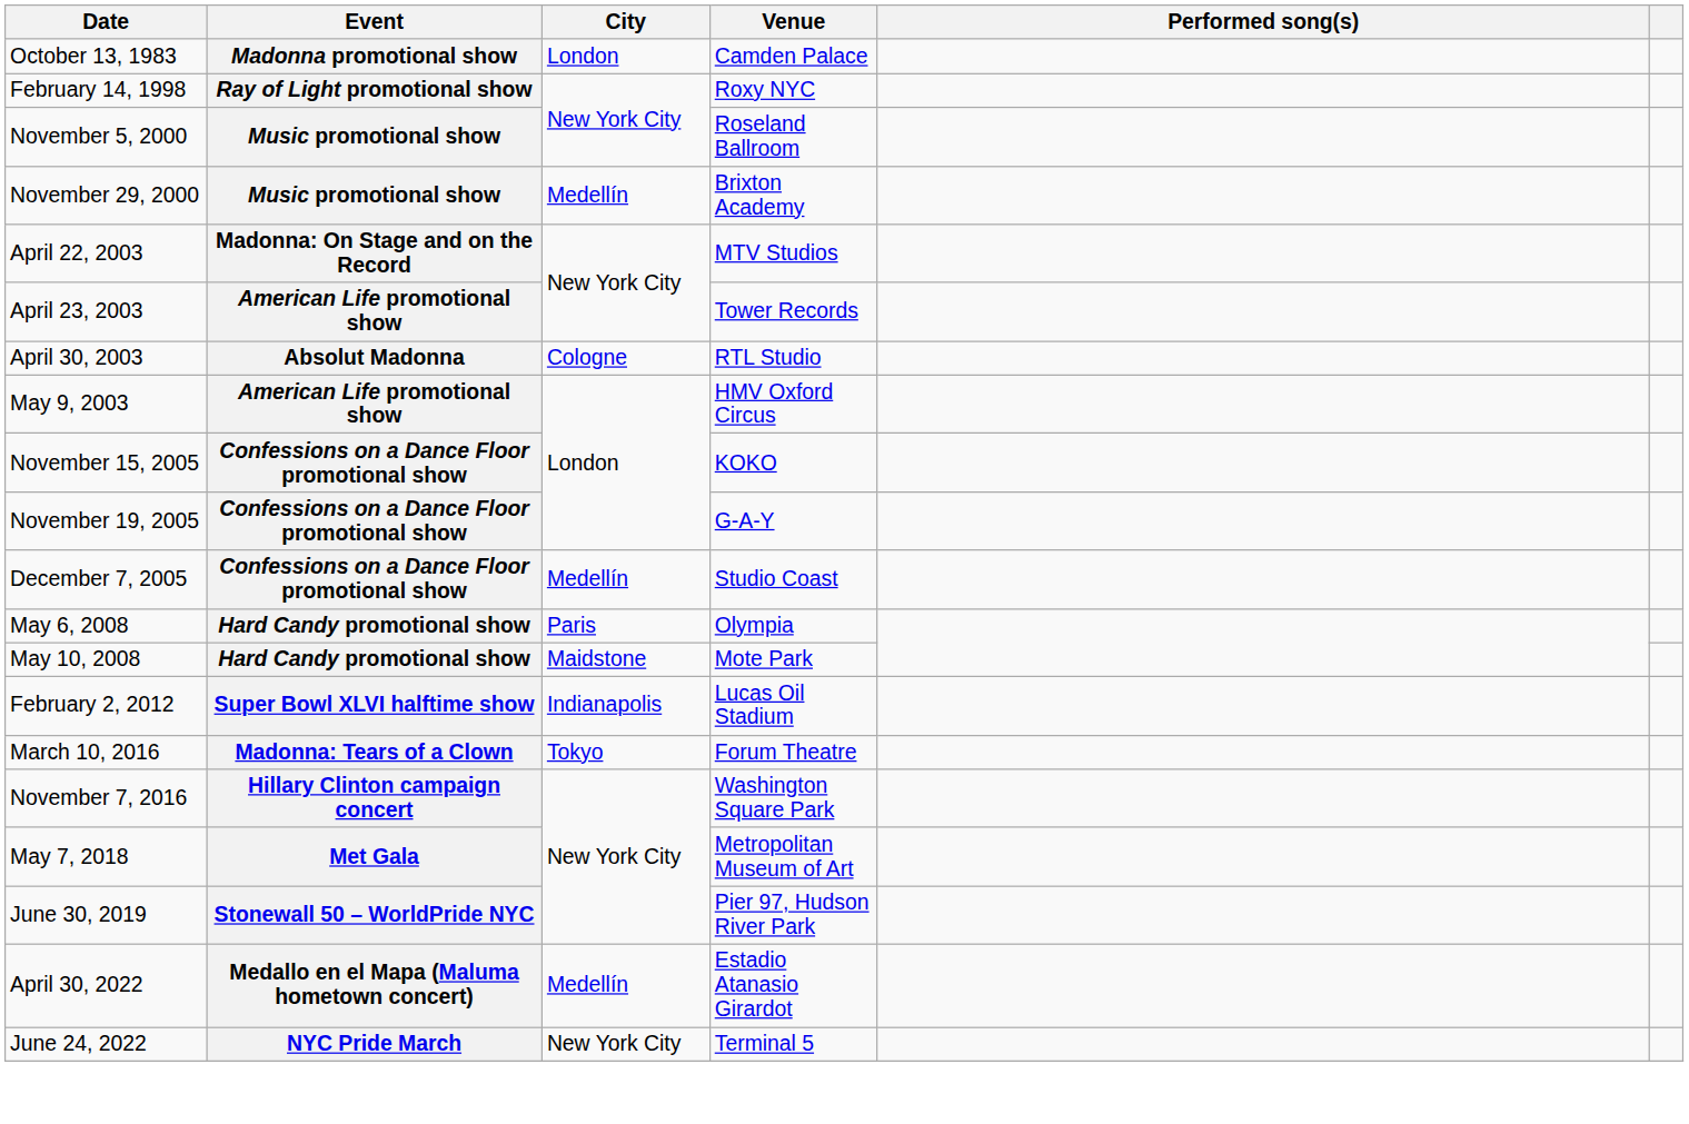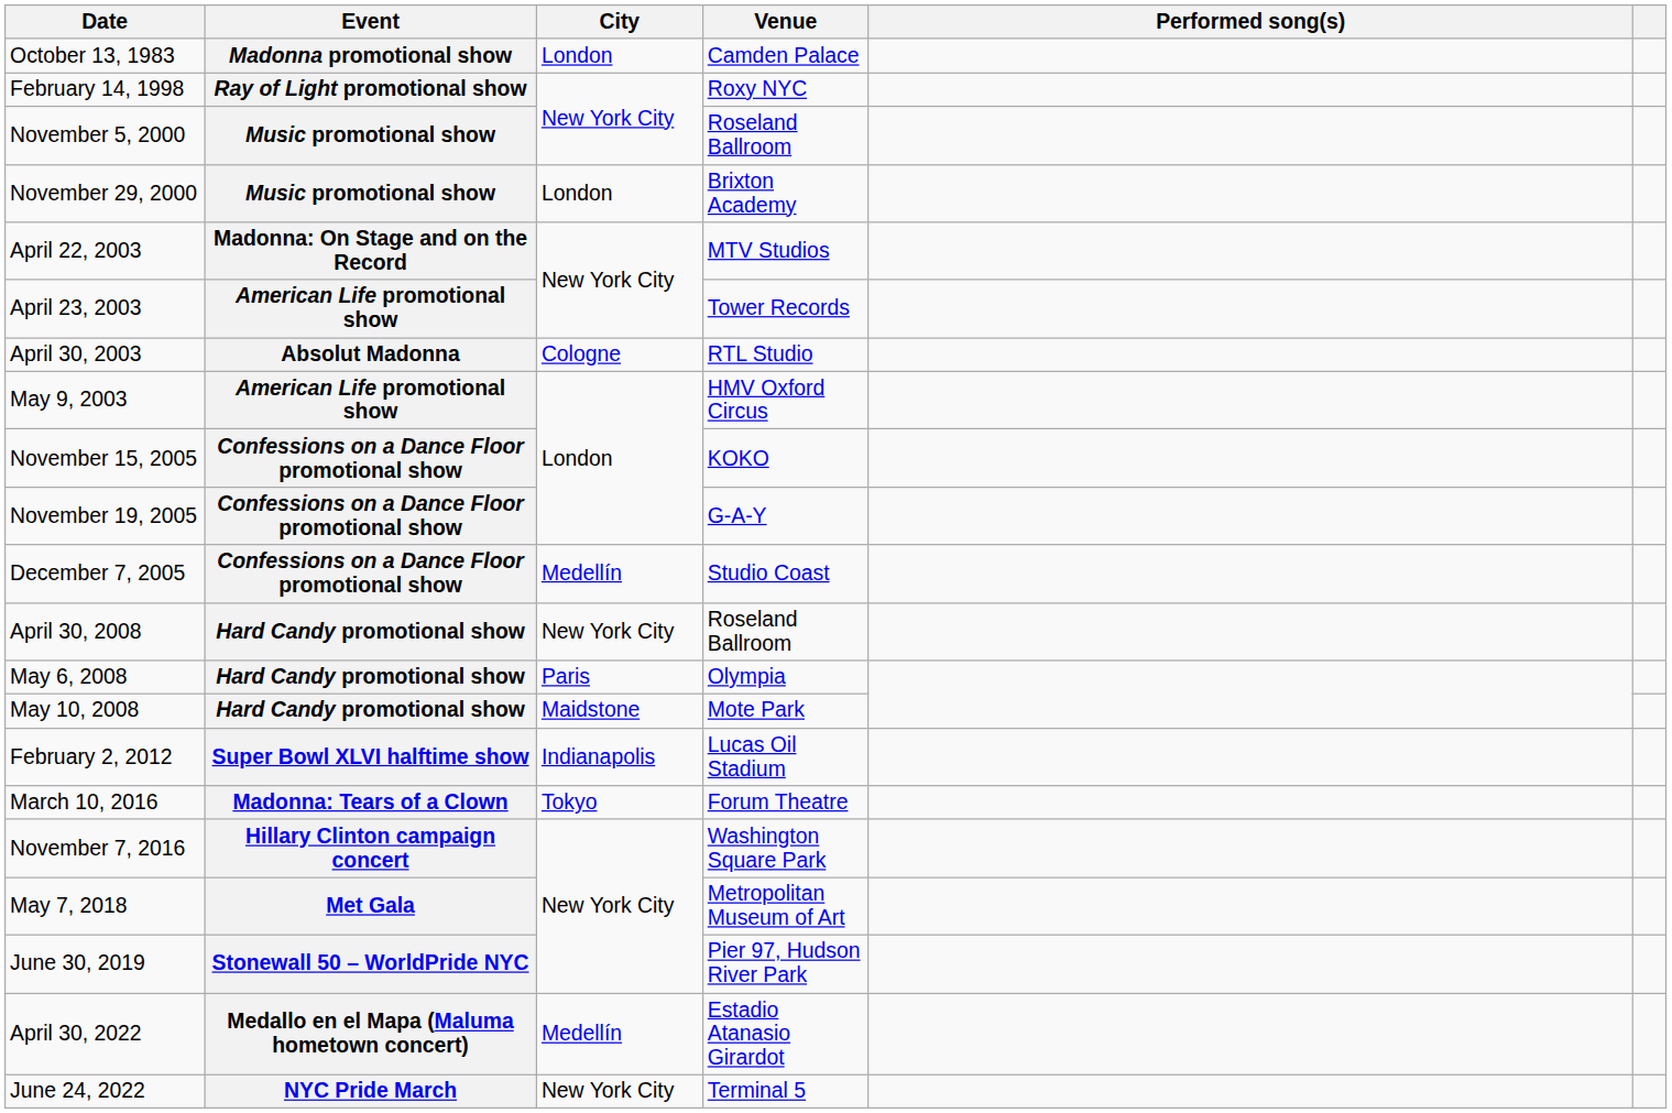November 29, 2000 | City: Medellín -> London
+ row: April 30, 2008 | Hard Candy promotional show | New York City | Roseland Ballroom
